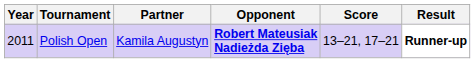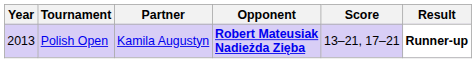Polish Open | Year: 2011 -> 2013
